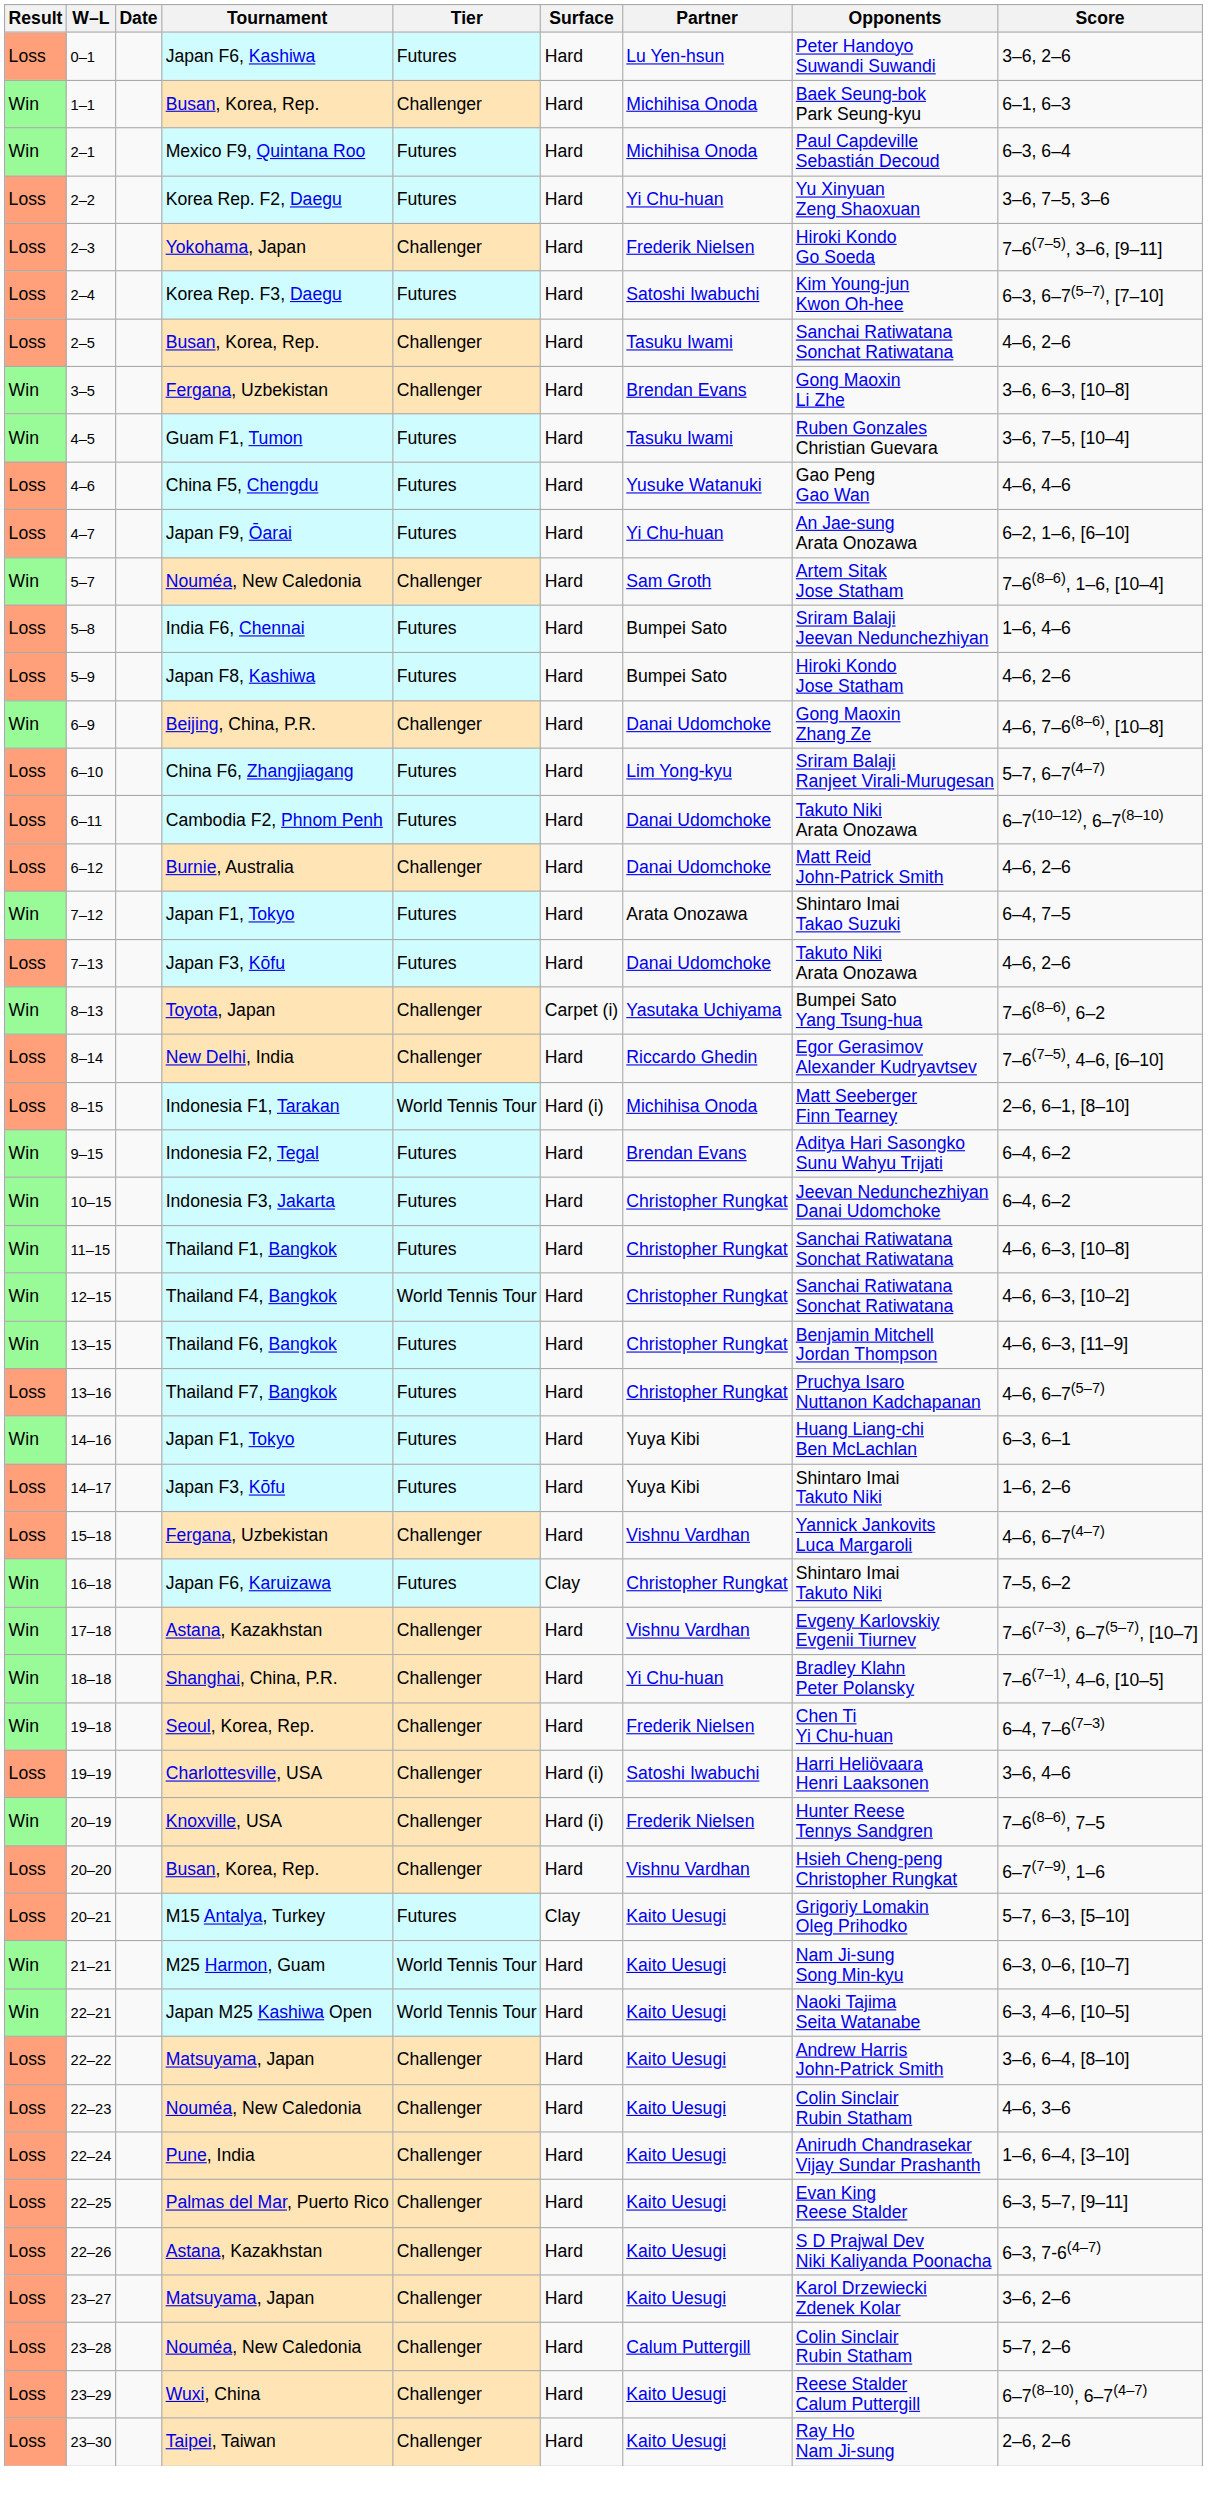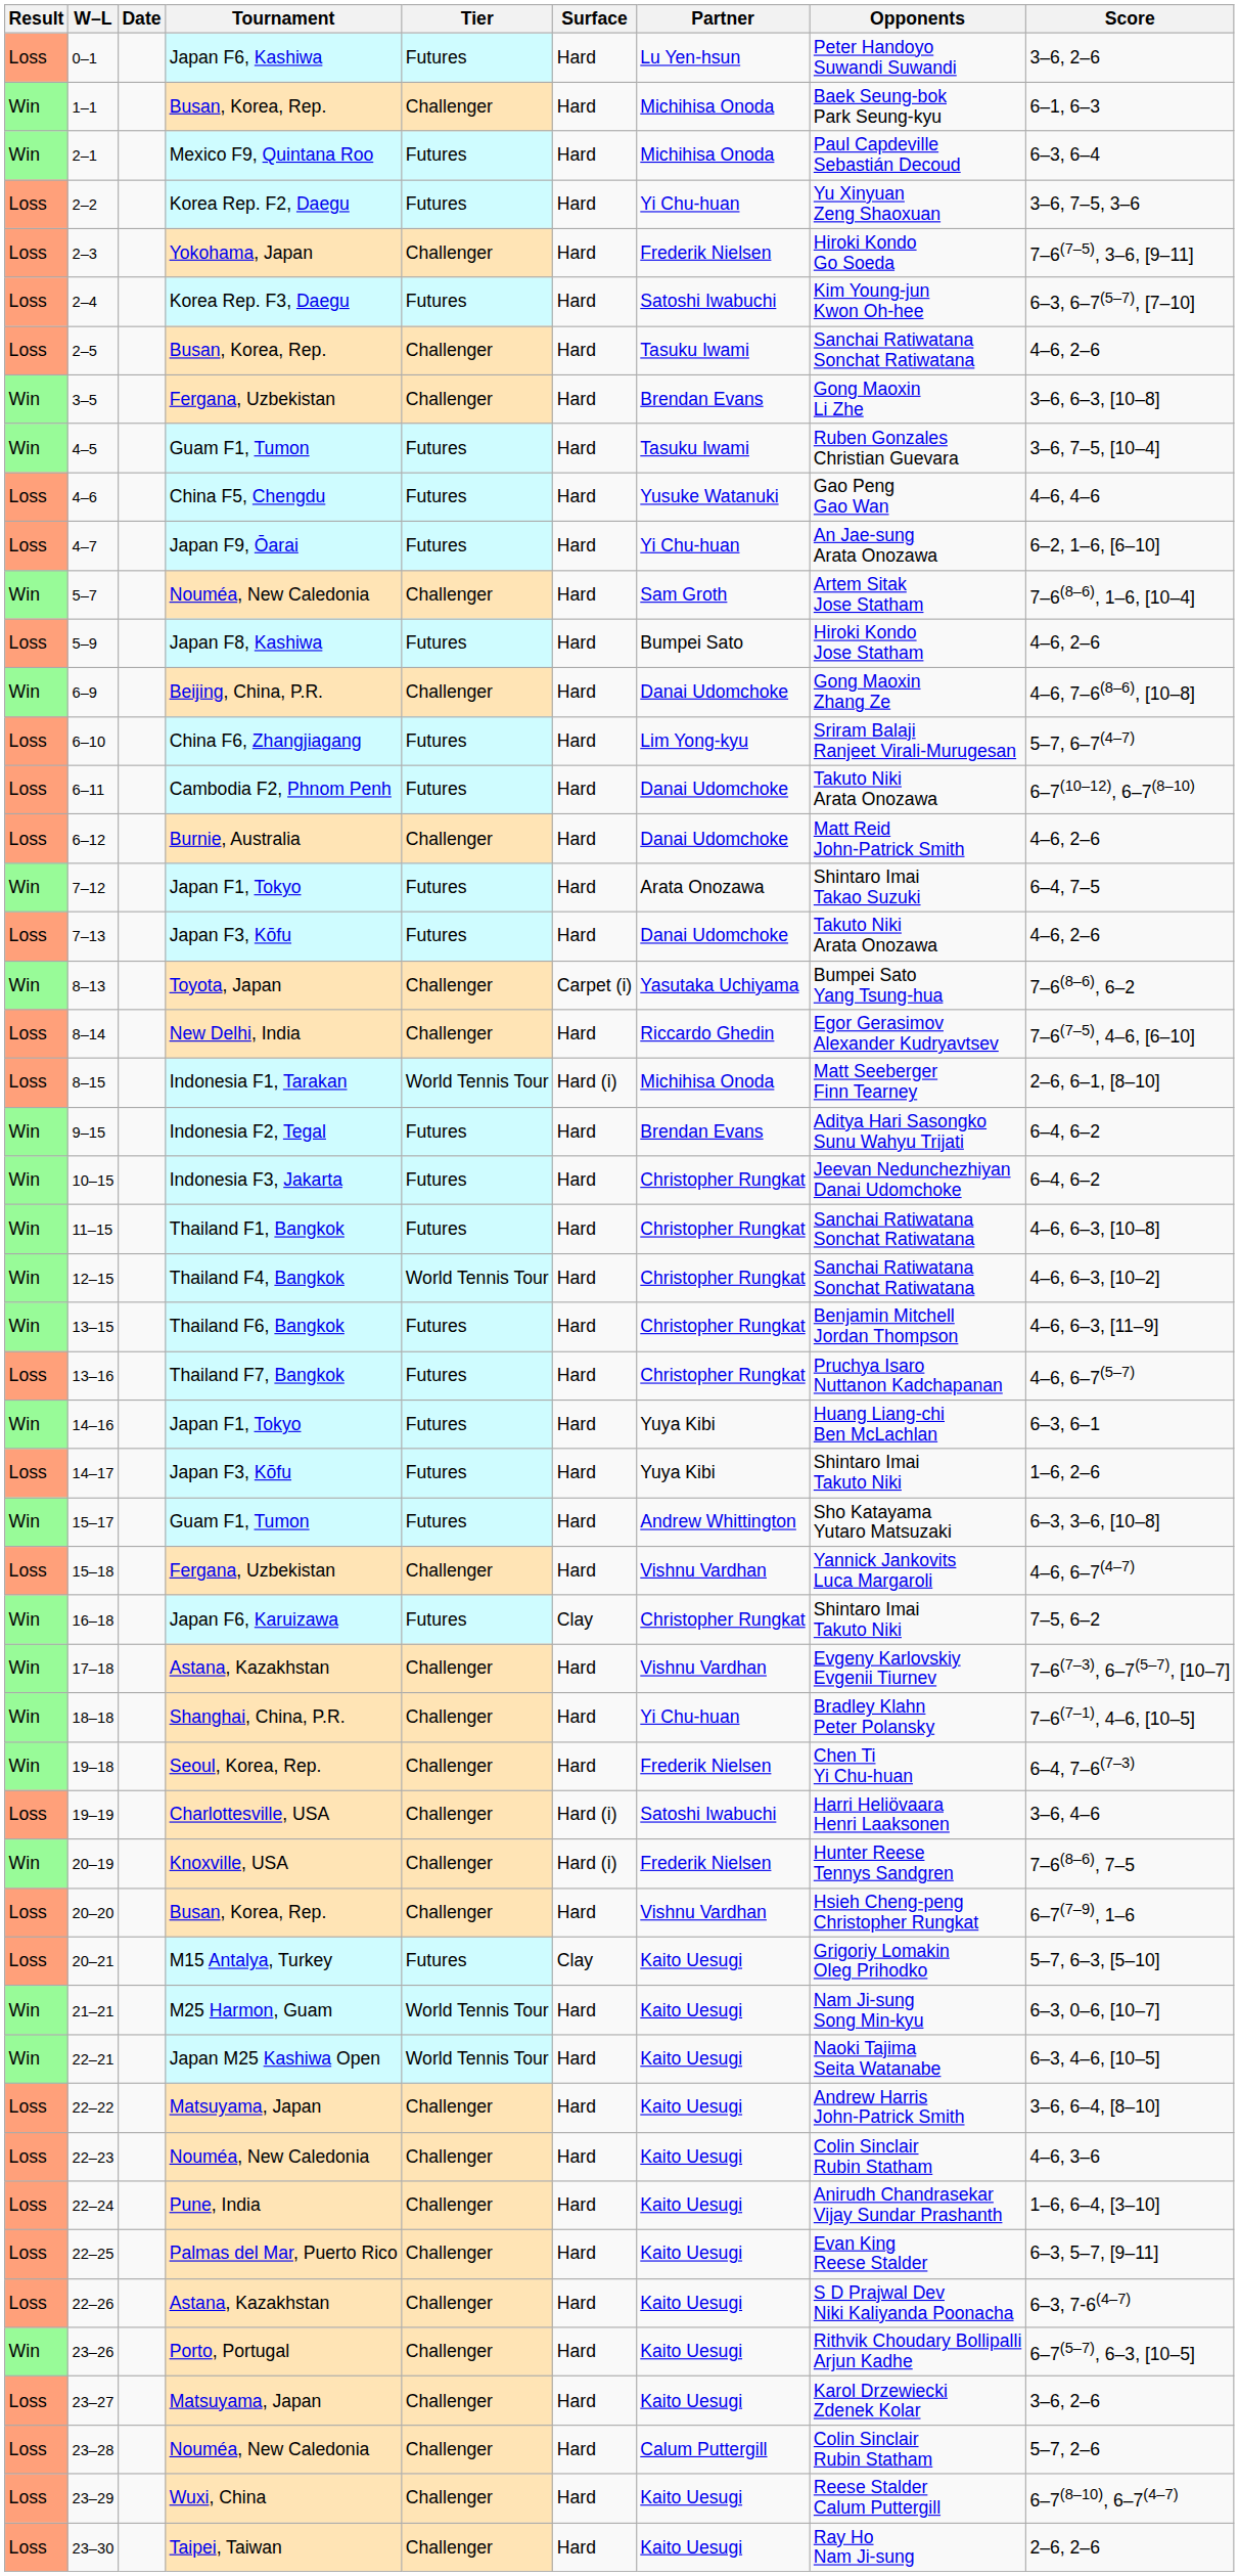- row: Loss | 5–8 | India F6, Chennai | Futures | Hard | Bumpei Sato | Sriram Balaji Jeevan Nedunchezhiyan | 1–6, 4–6
+ row: Win | 15–17 | Guam F1, Tumon | Futures | Hard | Andrew Whittington | Sho Katayama Yutaro Matsuzaki | 6–3, 3–6, [10–8]
+ row: Win | 23–26 | Porto, Portugal | Challenger | Hard | Kaito Uesugi | Rithvik Choudary Bollipalli Arjun Kadhe | 6–7(5–7), 6–3, [10–5]
